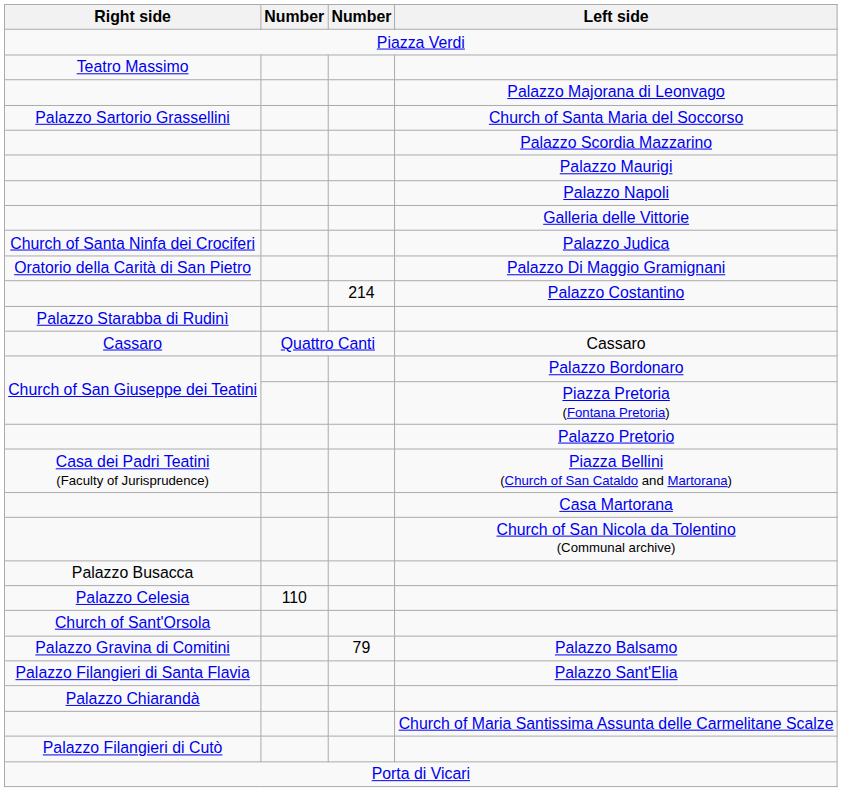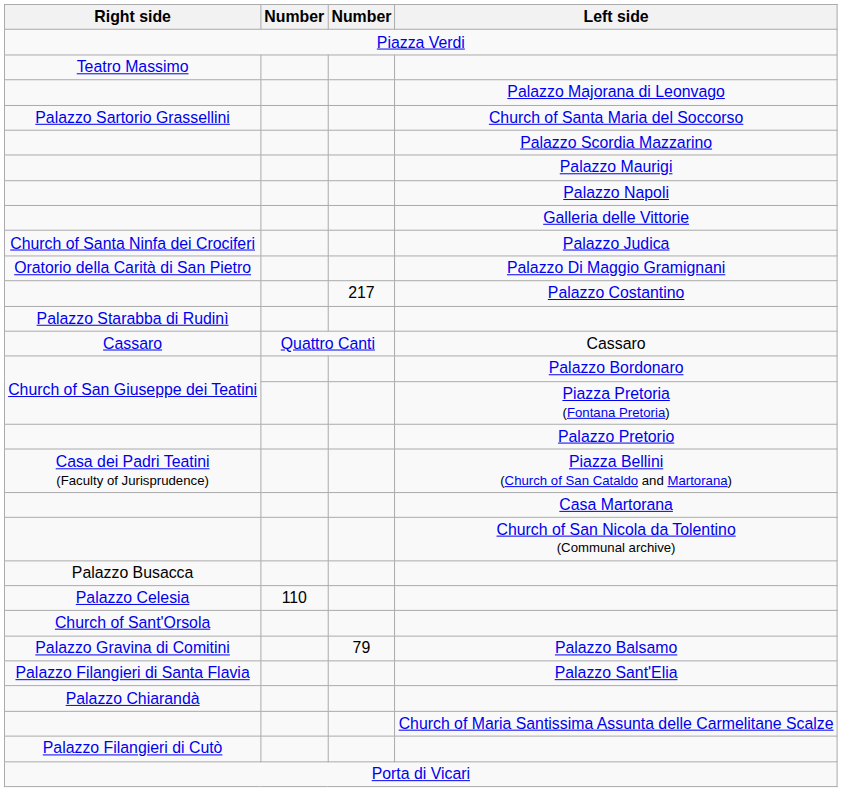Palazzo Costantino | column 3: 214 -> 217
